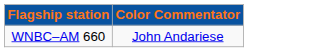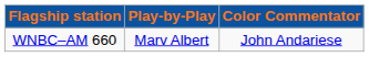+ column: Play-by-Play | Marv Albert
